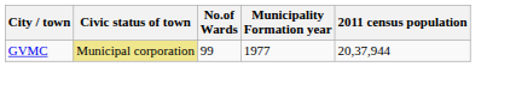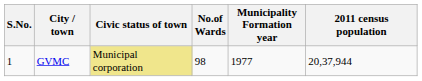+ column: S.No. | 1
GVMC | No.of Wards: 99 -> 98
